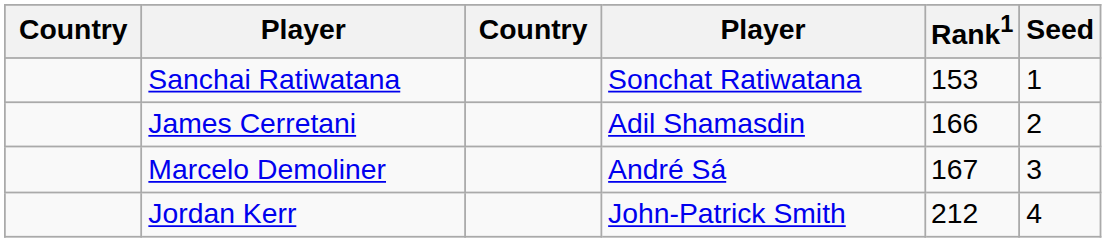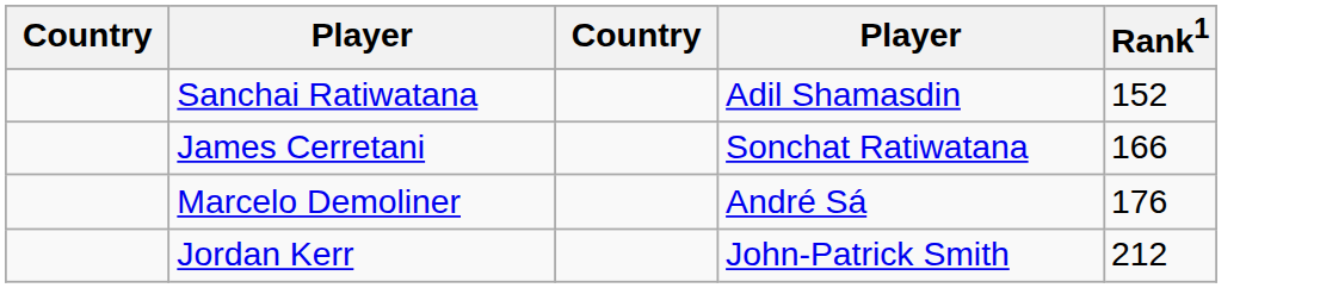- column: Seed | 1 | 2 | 3 | 4
Sanchai Ratiwatana | column 4: Sonchat Ratiwatana -> Adil Shamasdin
Sanchai Ratiwatana | Rank1: 153 -> 152
James Cerretani | column 4: Adil Shamasdin -> Sonchat Ratiwatana
Marcelo Demoliner | Rank1: 167 -> 176
